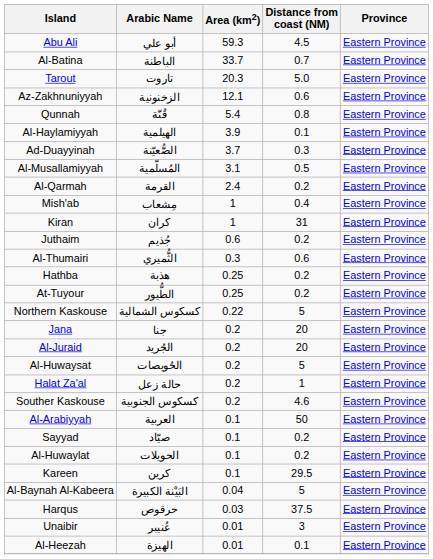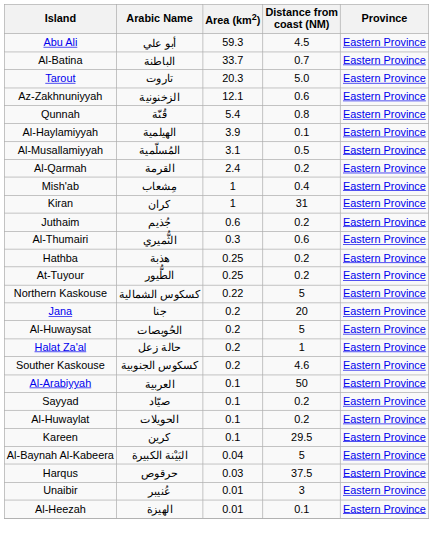- row: Ad-Duayyinah | الضُّعيّنة | 3.7 | 0.3 | Eastern Province
- row: Al-Juraid | الجُريد | 0.2 | 20 | Eastern Province
